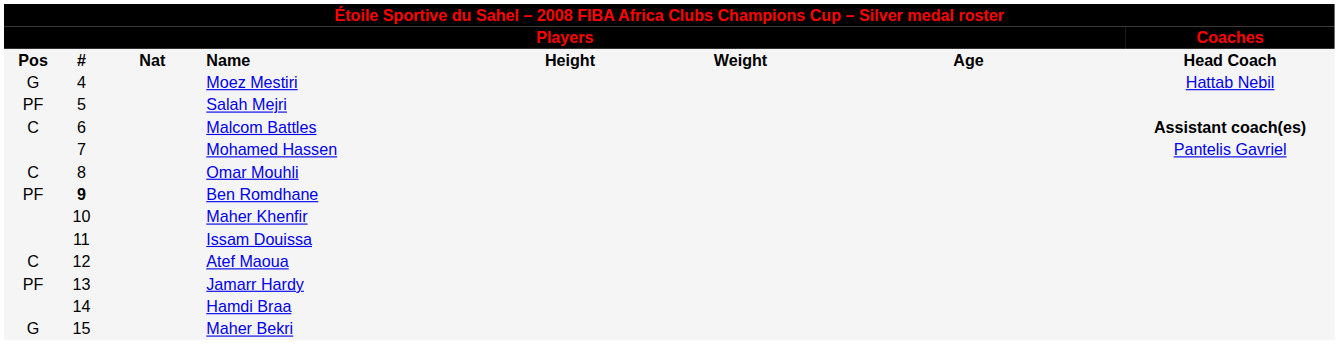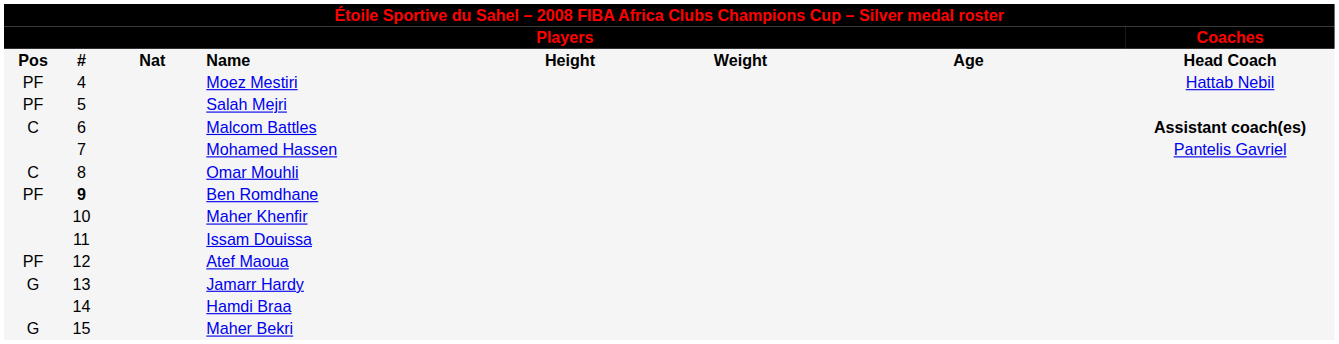Moez Mestiri | column 1: G -> PF
Atef Maoua | column 1: C -> PF
Jamarr Hardy | column 1: PF -> G
